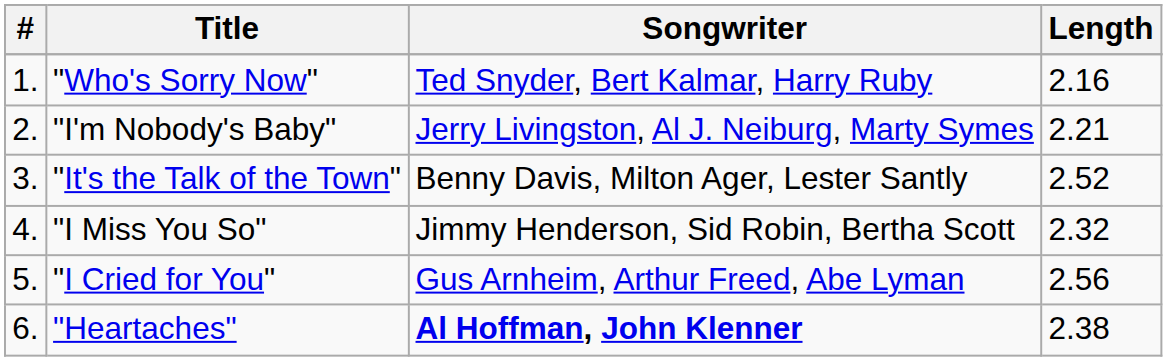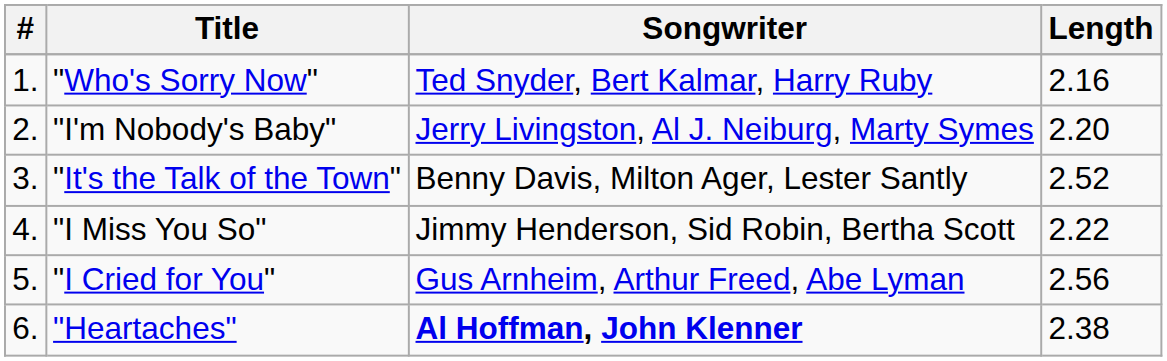"I'm Nobody's Baby" | Length: 2.21 -> 2.20
"I Miss You So" | Length: 2.32 -> 2.22
